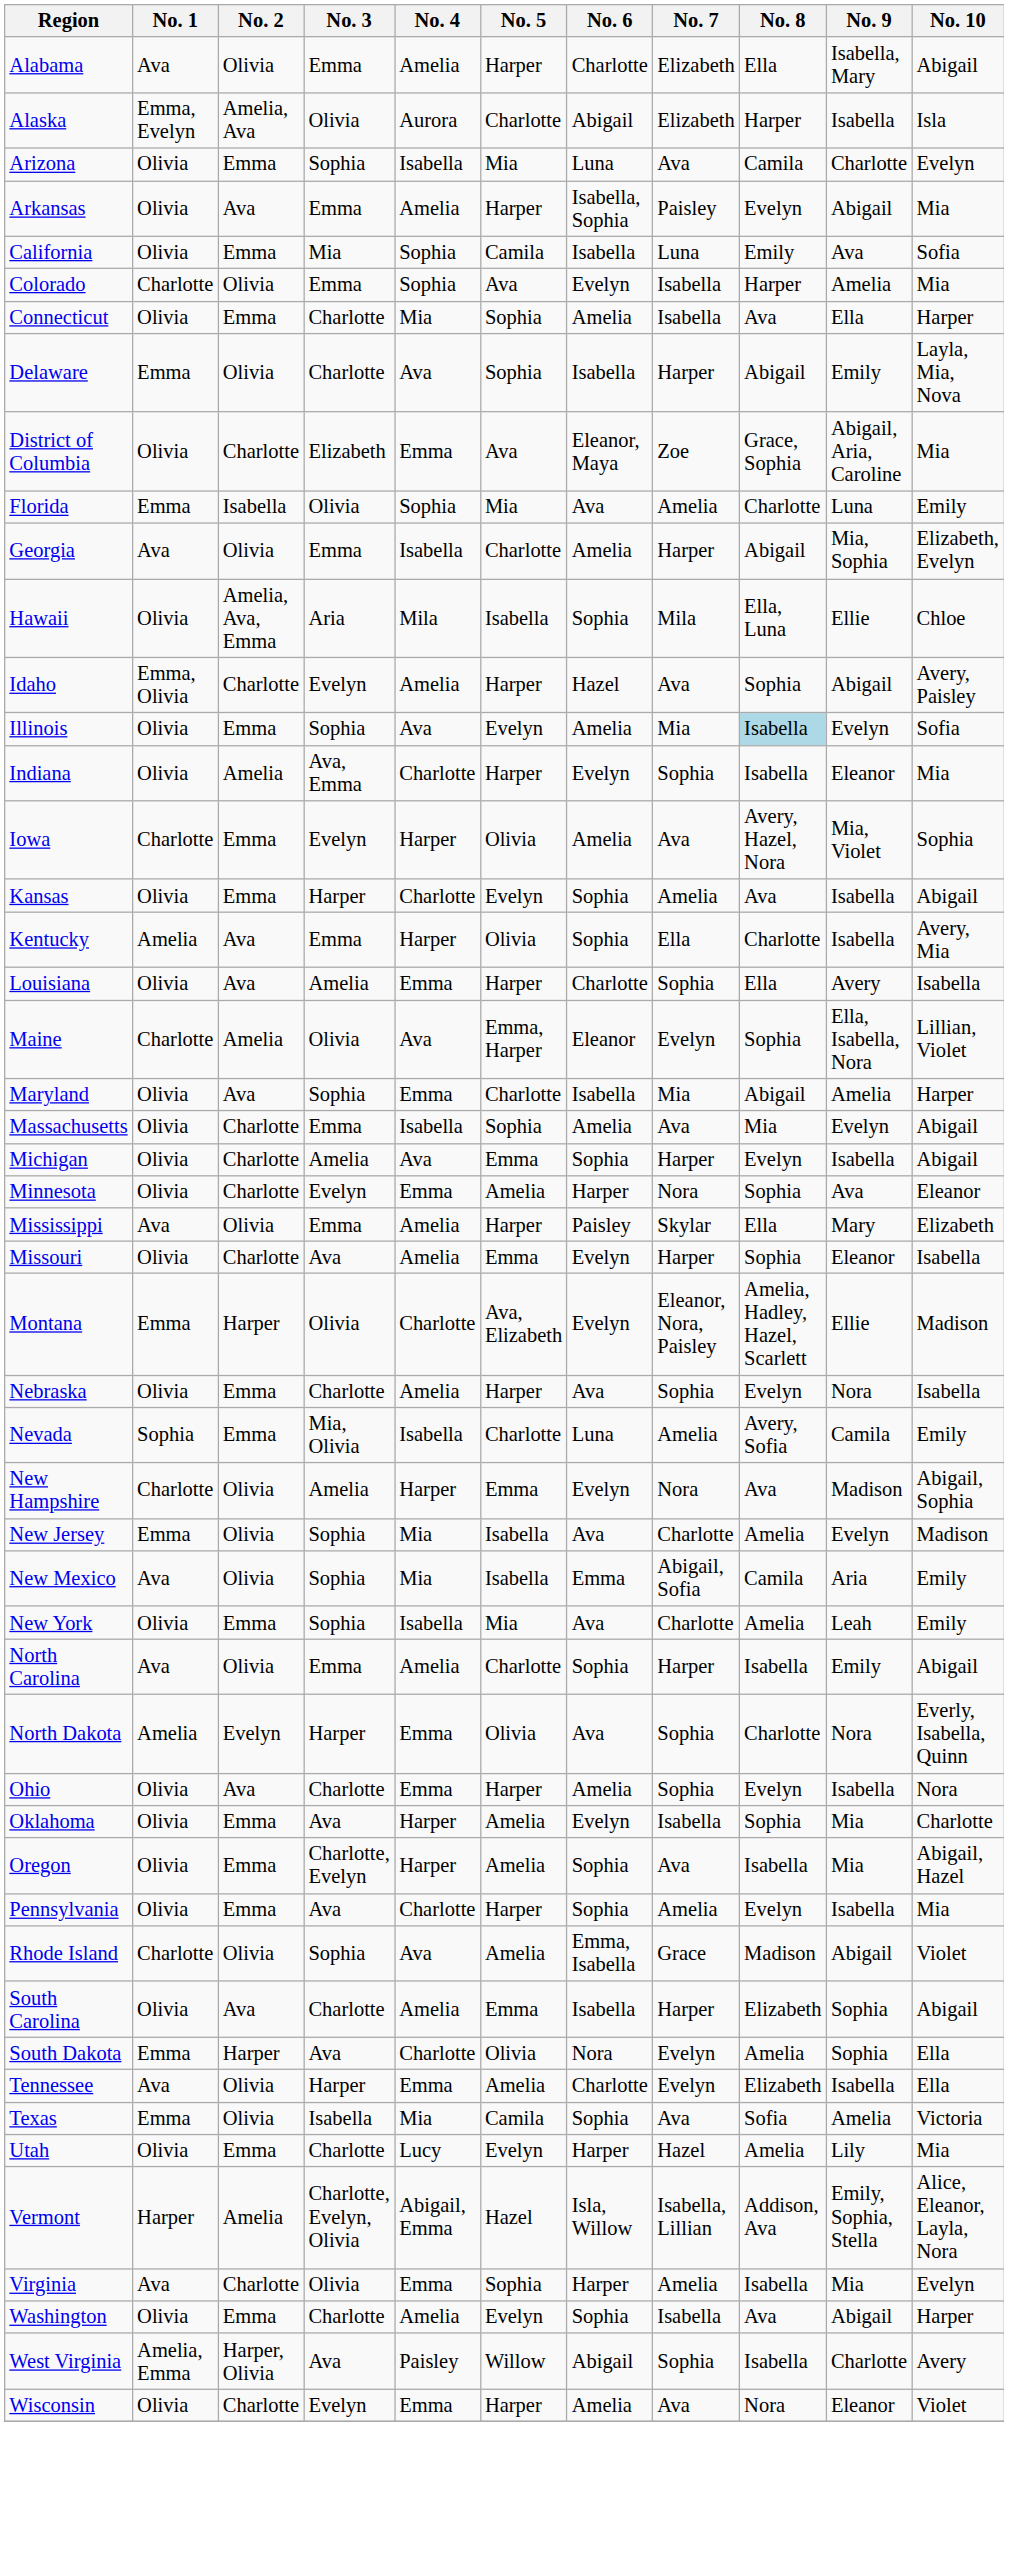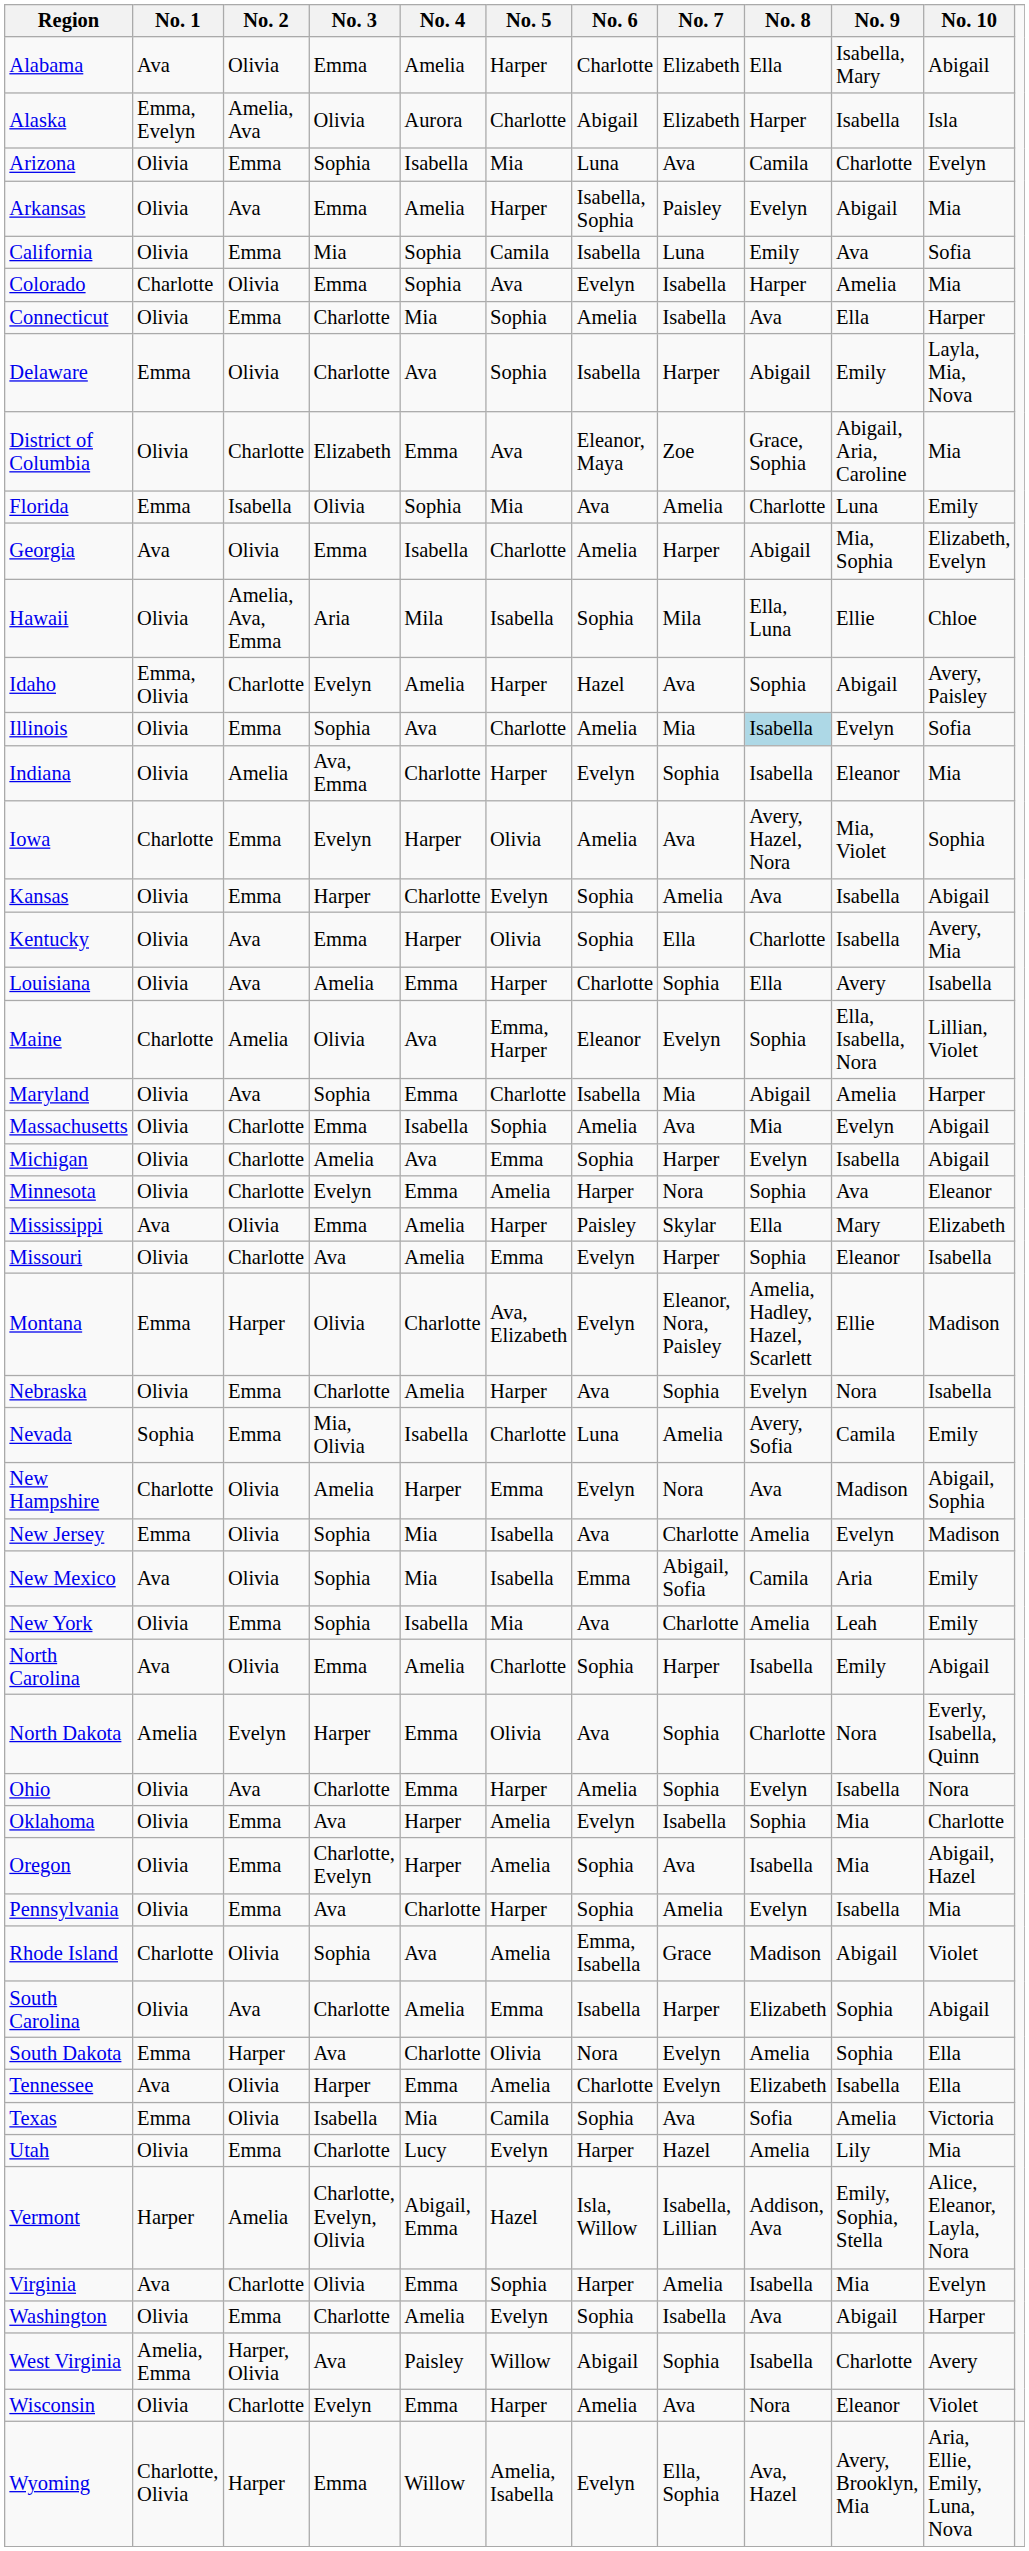Illinois | No. 5: Evelyn -> Charlotte
Kentucky | No. 1: Amelia -> Olivia
+ row: Wyoming | Charlotte, Olivia | Harper | Emma | Willow | Amelia, Isabella | Evelyn | Ella, Sophia | Ava, Hazel | Avery, Brooklyn, Mia | Aria, Ellie, Emily, Luna, Nova
